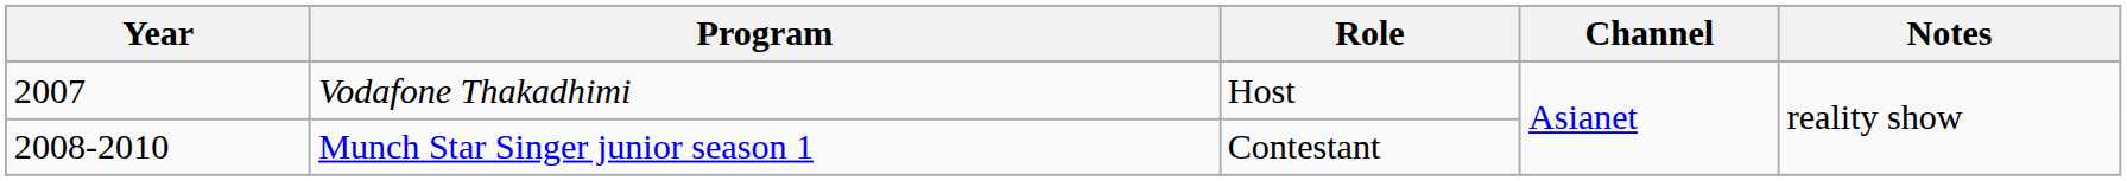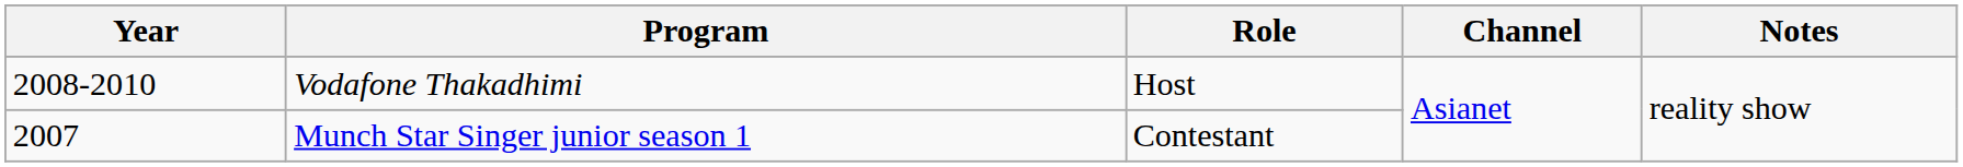Vodafone Thakadhimi | Year: 2007 -> 2008-2010
Munch Star Singer junior season 1 | Year: 2008-2010 -> 2007
